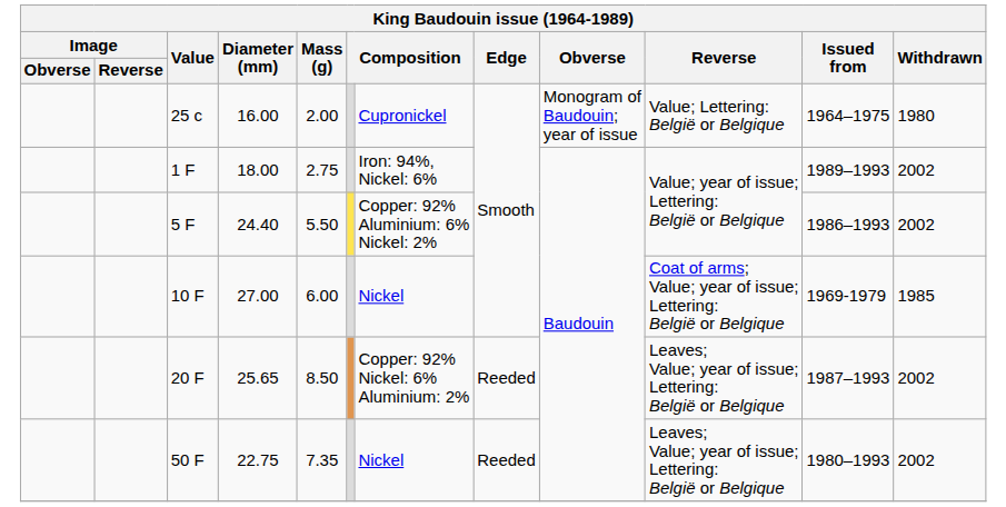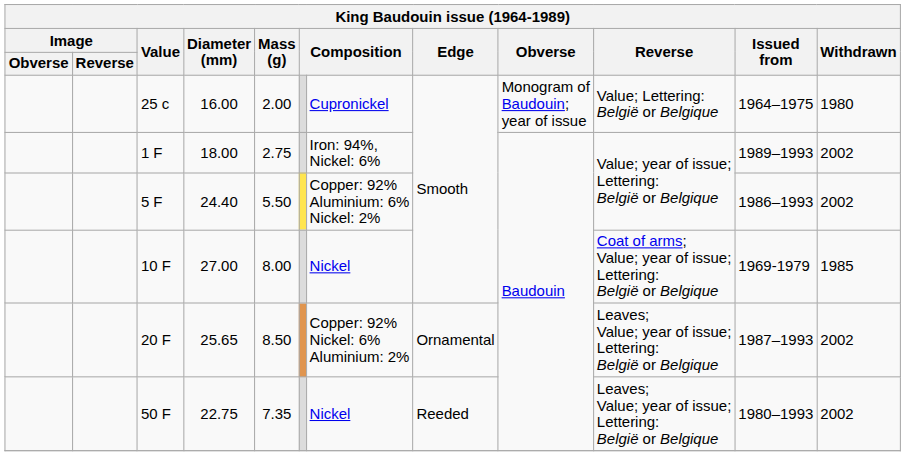10 F | Mass (g): 6.00 -> 8.00
20 F | Edge: Reeded -> Ornamental
